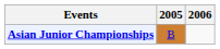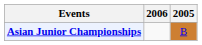columns swapped: 2005 <-> 2006
